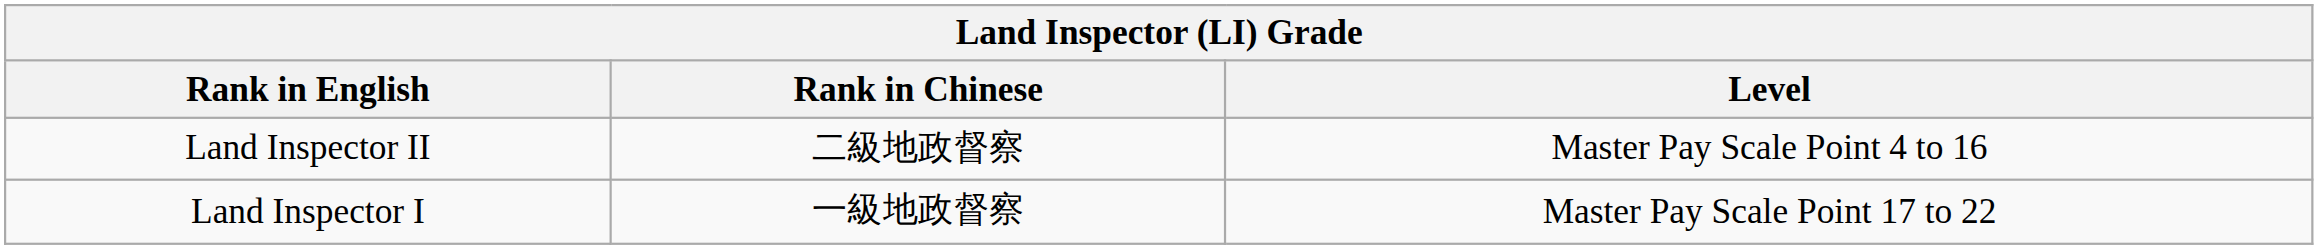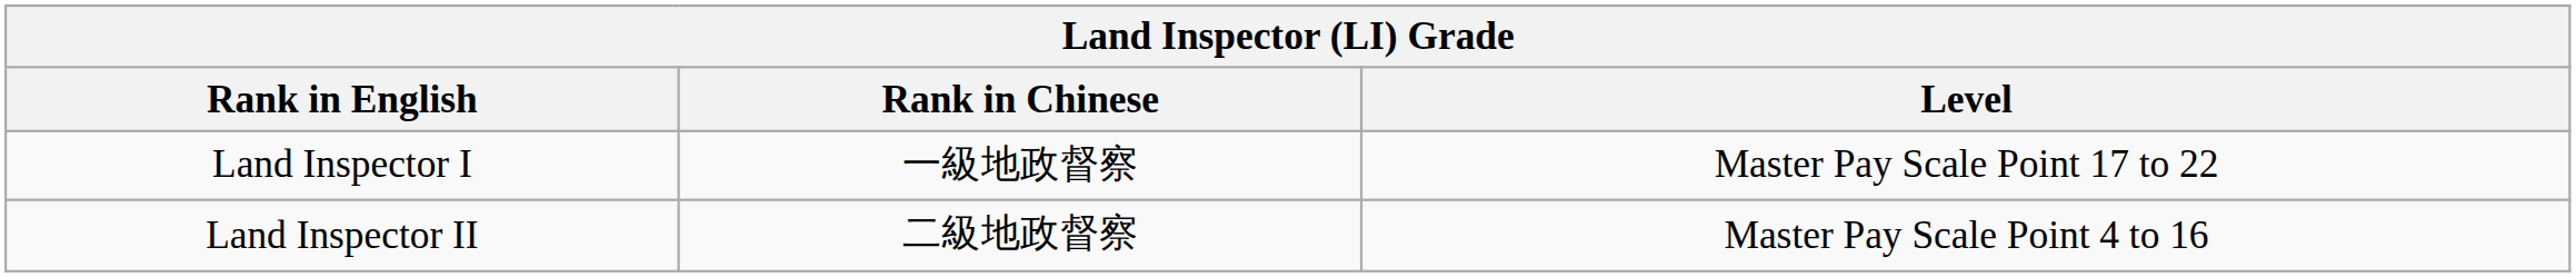rows swapped: Land Inspector II <-> Land Inspector I
